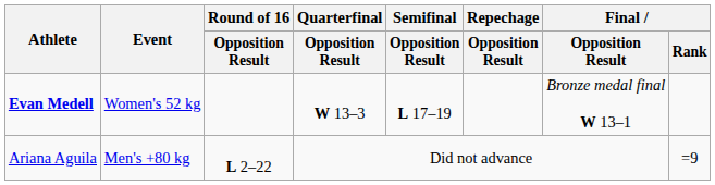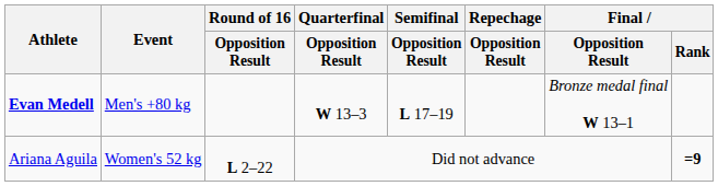Evan Medell | Event: Women's 52 kg -> Men's +80 kg
Ariana Aguila | Event: Men's +80 kg -> Women's 52 kg
Ariana Aguila | Final / Rank: normal -> bold
